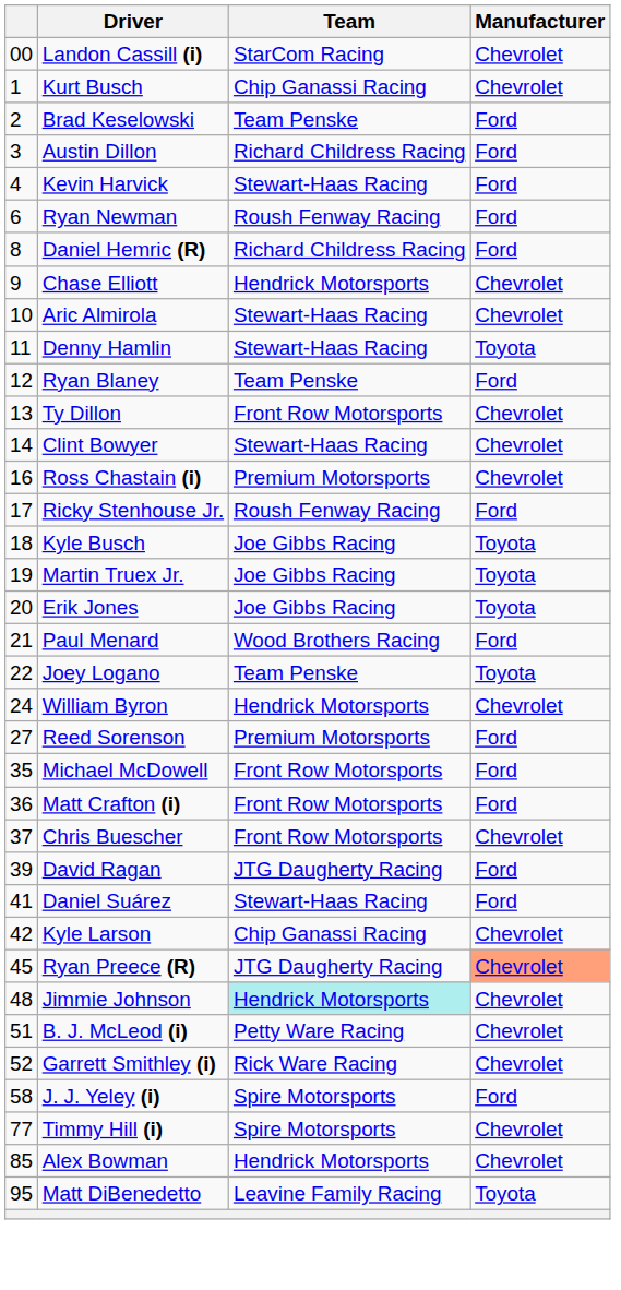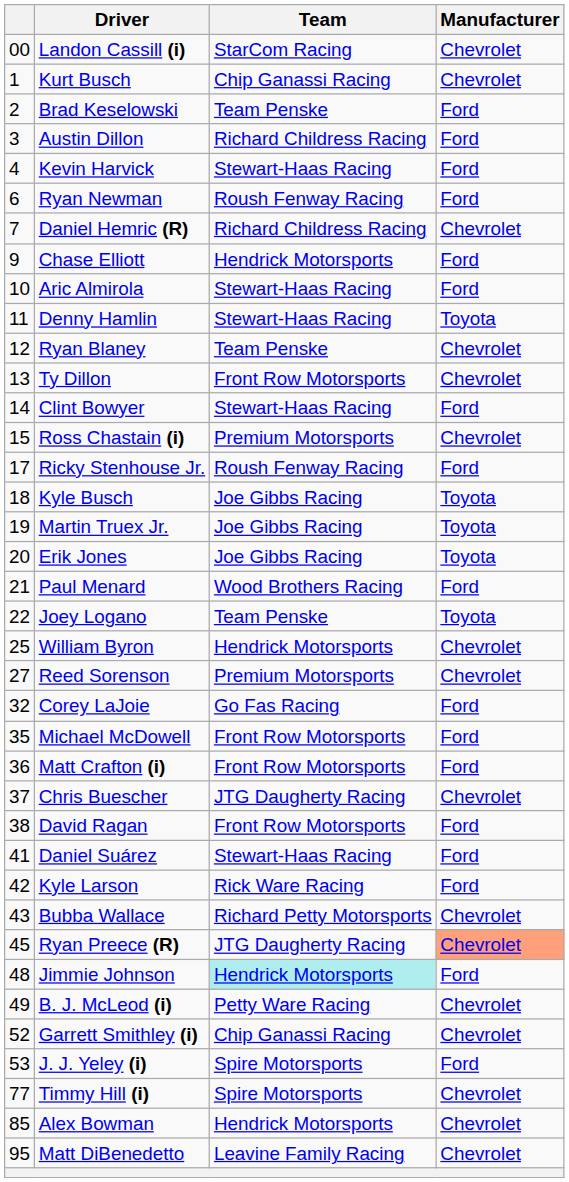Daniel Hemric (R) | column 1: 8 -> 7
Daniel Hemric (R) | Manufacturer: Ford -> Chevrolet
Chase Elliott | Manufacturer: Chevrolet -> Ford
Aric Almirola | Manufacturer: Chevrolet -> Ford
Ryan Blaney | Manufacturer: Ford -> Chevrolet
Clint Bowyer | Manufacturer: Chevrolet -> Ford
Ross Chastain (i) | column 1: 16 -> 15
William Byron | column 1: 24 -> 25
Reed Sorenson | Manufacturer: Ford -> Chevrolet
+ row: 32 | Corey LaJoie | Go Fas Racing | Ford
Chris Buescher | Team: Front Row Motorsports -> JTG Daugherty Racing
David Ragan | column 1: 39 -> 38
David Ragan | Team: JTG Daugherty Racing -> Front Row Motorsports
Kyle Larson | Team: Chip Ganassi Racing -> Rick Ware Racing
Kyle Larson | Manufacturer: Chevrolet -> Ford
+ row: 43 | Bubba Wallace | Richard Petty Motorsports | Chevrolet
Jimmie Johnson | Manufacturer: Chevrolet -> Ford
B. J. McLeod (i) | column 1: 51 -> 49
Garrett Smithley (i) | Team: Rick Ware Racing -> Chip Ganassi Racing
J. J. Yeley (i) | column 1: 58 -> 53
Matt DiBenedetto | Manufacturer: Toyota -> Chevrolet
